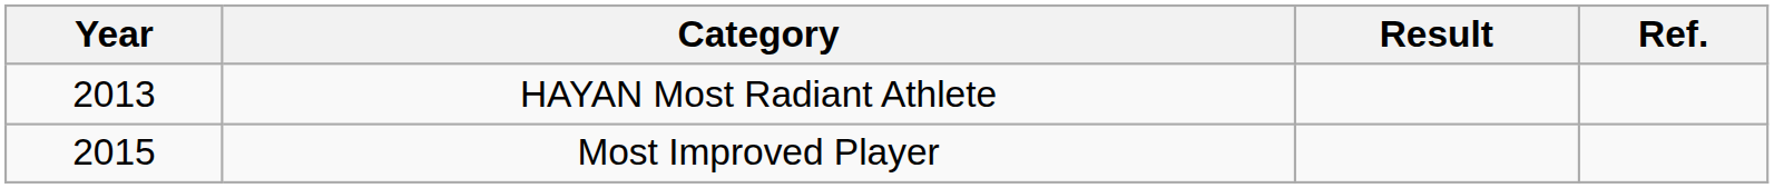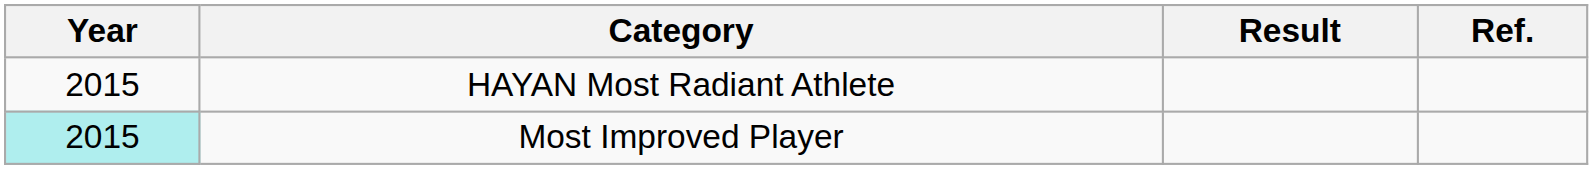HAYAN Most Radiant Athlete | Year: 2013 -> 2015
Most Improved Player | Year: no background -> paleturquoise background
